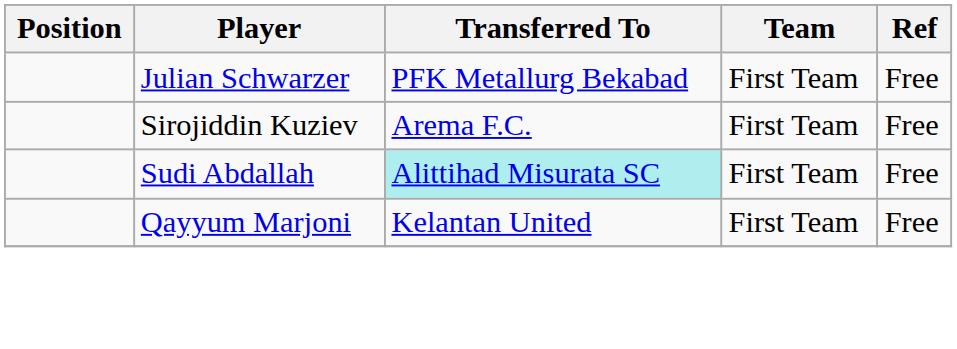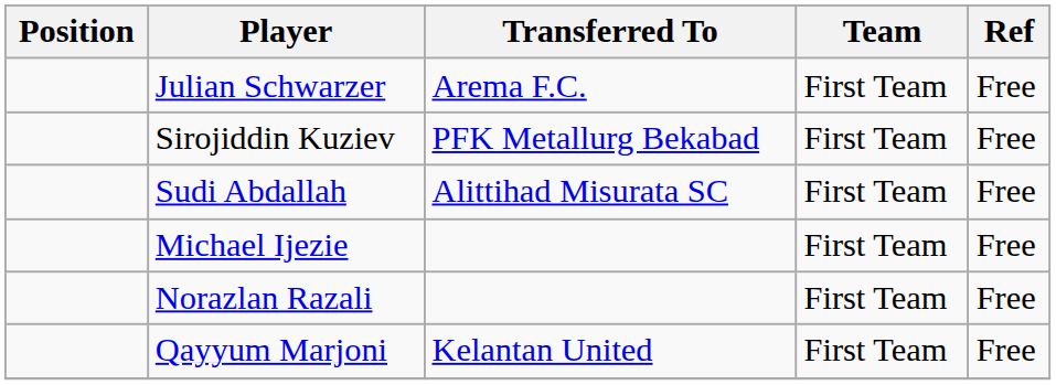Julian Schwarzer | Transferred To: PFK Metallurg Bekabad -> Arema F.C.
Sirojiddin Kuziev | Transferred To: Arema F.C. -> PFK Metallurg Bekabad
Sudi Abdallah | Transferred To: paleturquoise background -> no background
+ row: Michael Ijezie | First Team | Free
+ row: Norazlan Razali | First Team | Free
